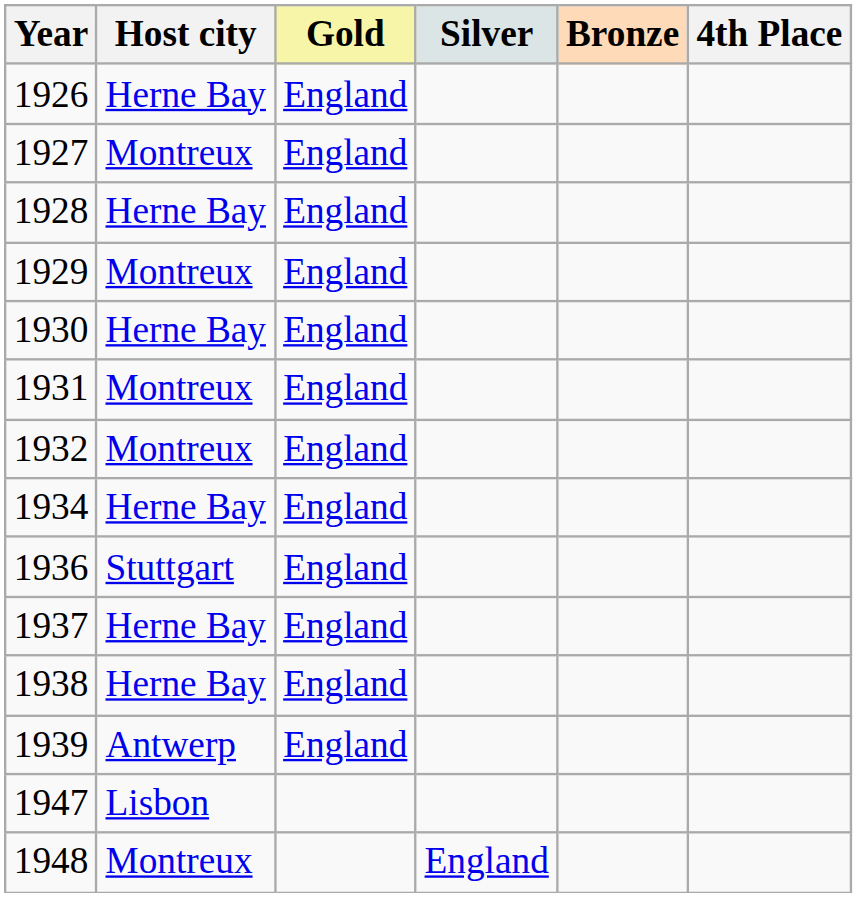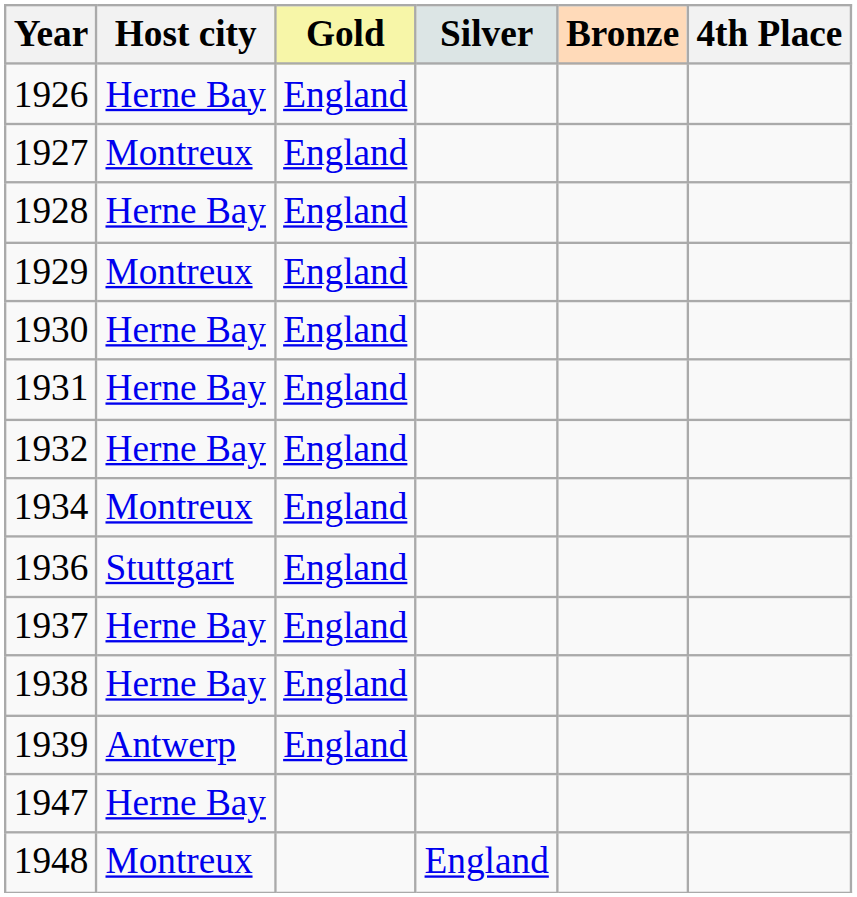1931 | Host city: Montreux -> Herne Bay
1932 | Host city: Montreux -> Herne Bay
1934 | Host city: Herne Bay -> Montreux
1947 | Host city: Lisbon -> Herne Bay
